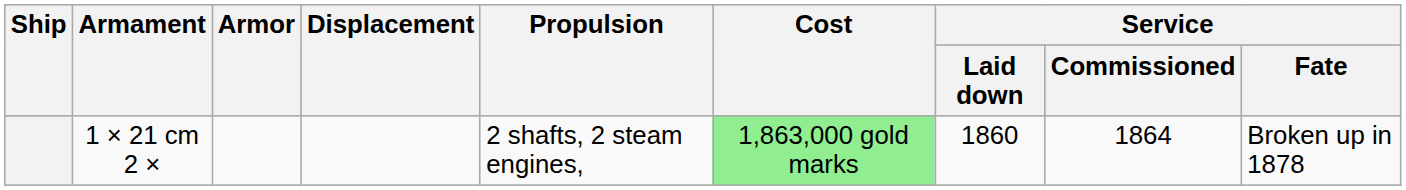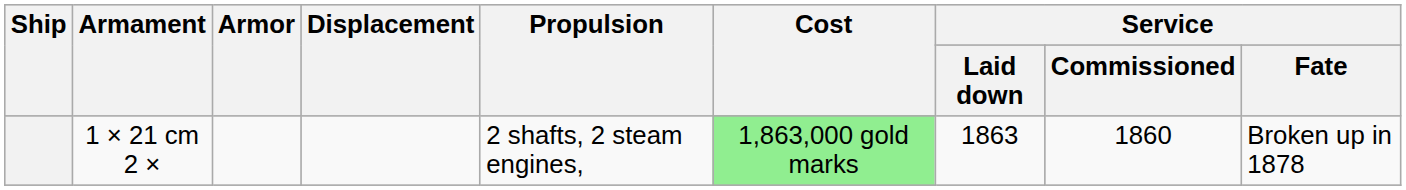1 × 21 cm 2 × | Service / Laid down: 1860 -> 1863
1 × 21 cm 2 × | Service / Commissioned: 1864 -> 1860
